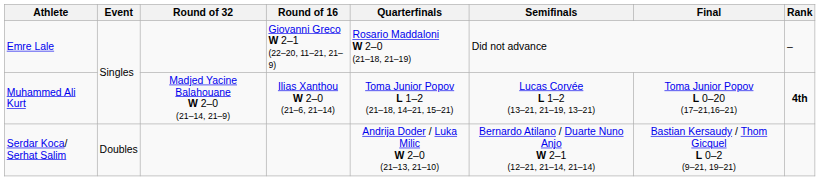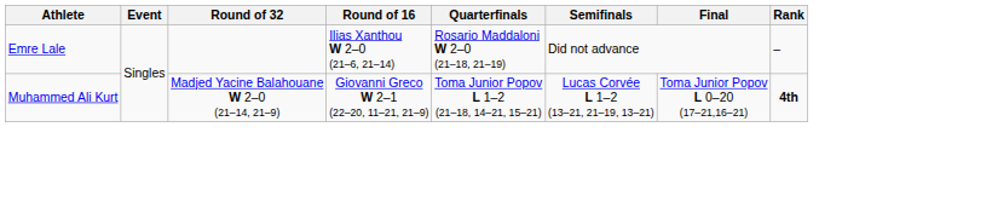Emre Lale | Round of 16: Giovanni Greco W 2–1 (22–20, 11–21, 21–9) -> Ilias Xanthou W 2–0 (21–6, 21–14)
Muhammed Ali Kurt | Round of 16: Ilias Xanthou W 2–0 (21–6, 21–14) -> Giovanni Greco W 2–1 (22–20, 11–21, 21–9)
- row: Serdar Koca/ Serhat Salim | Doubles | Andrija Doder / Luka Milic W 2–0 (21–13, 21–10) | Bernardo Atilano / Duarte Nuno Anjo W 2–1 (12–21, 21–14, 21–14) | Bastian Kersaudy / Thom Gicquel L 0–2 (9–21, 19–21)
